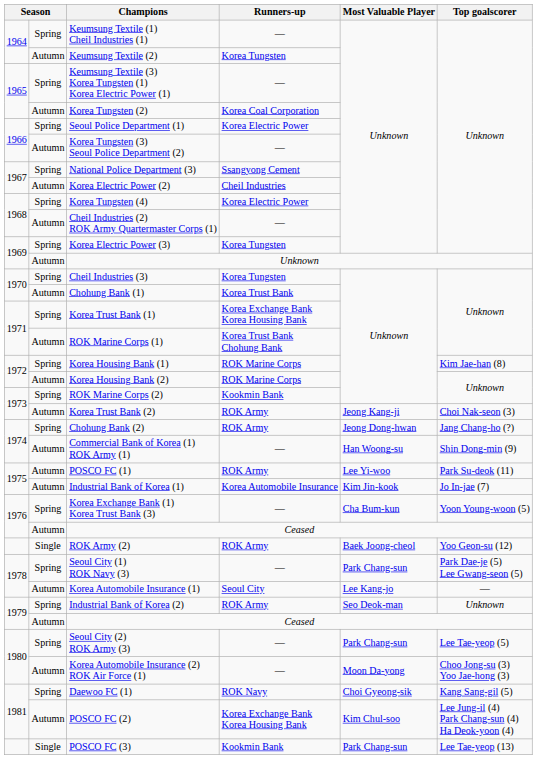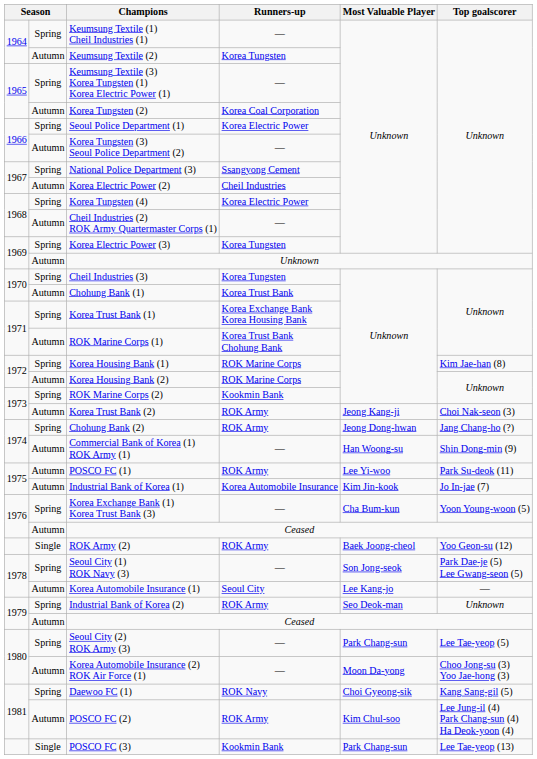Seoul City (1) ROK Navy (3) | Most Valuable Player: Park Chang-sun -> Son Jong-seok
POSCO FC (2) | Runners-up: Korea Exchange Bank Korea Housing Bank -> ROK Army
